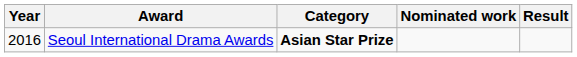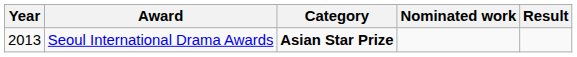Seoul International Drama Awards | Year: 2016 -> 2013
